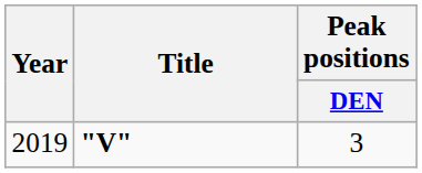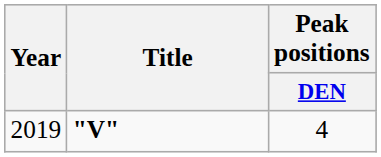2019 | Peak positions / DEN: 3 -> 4
